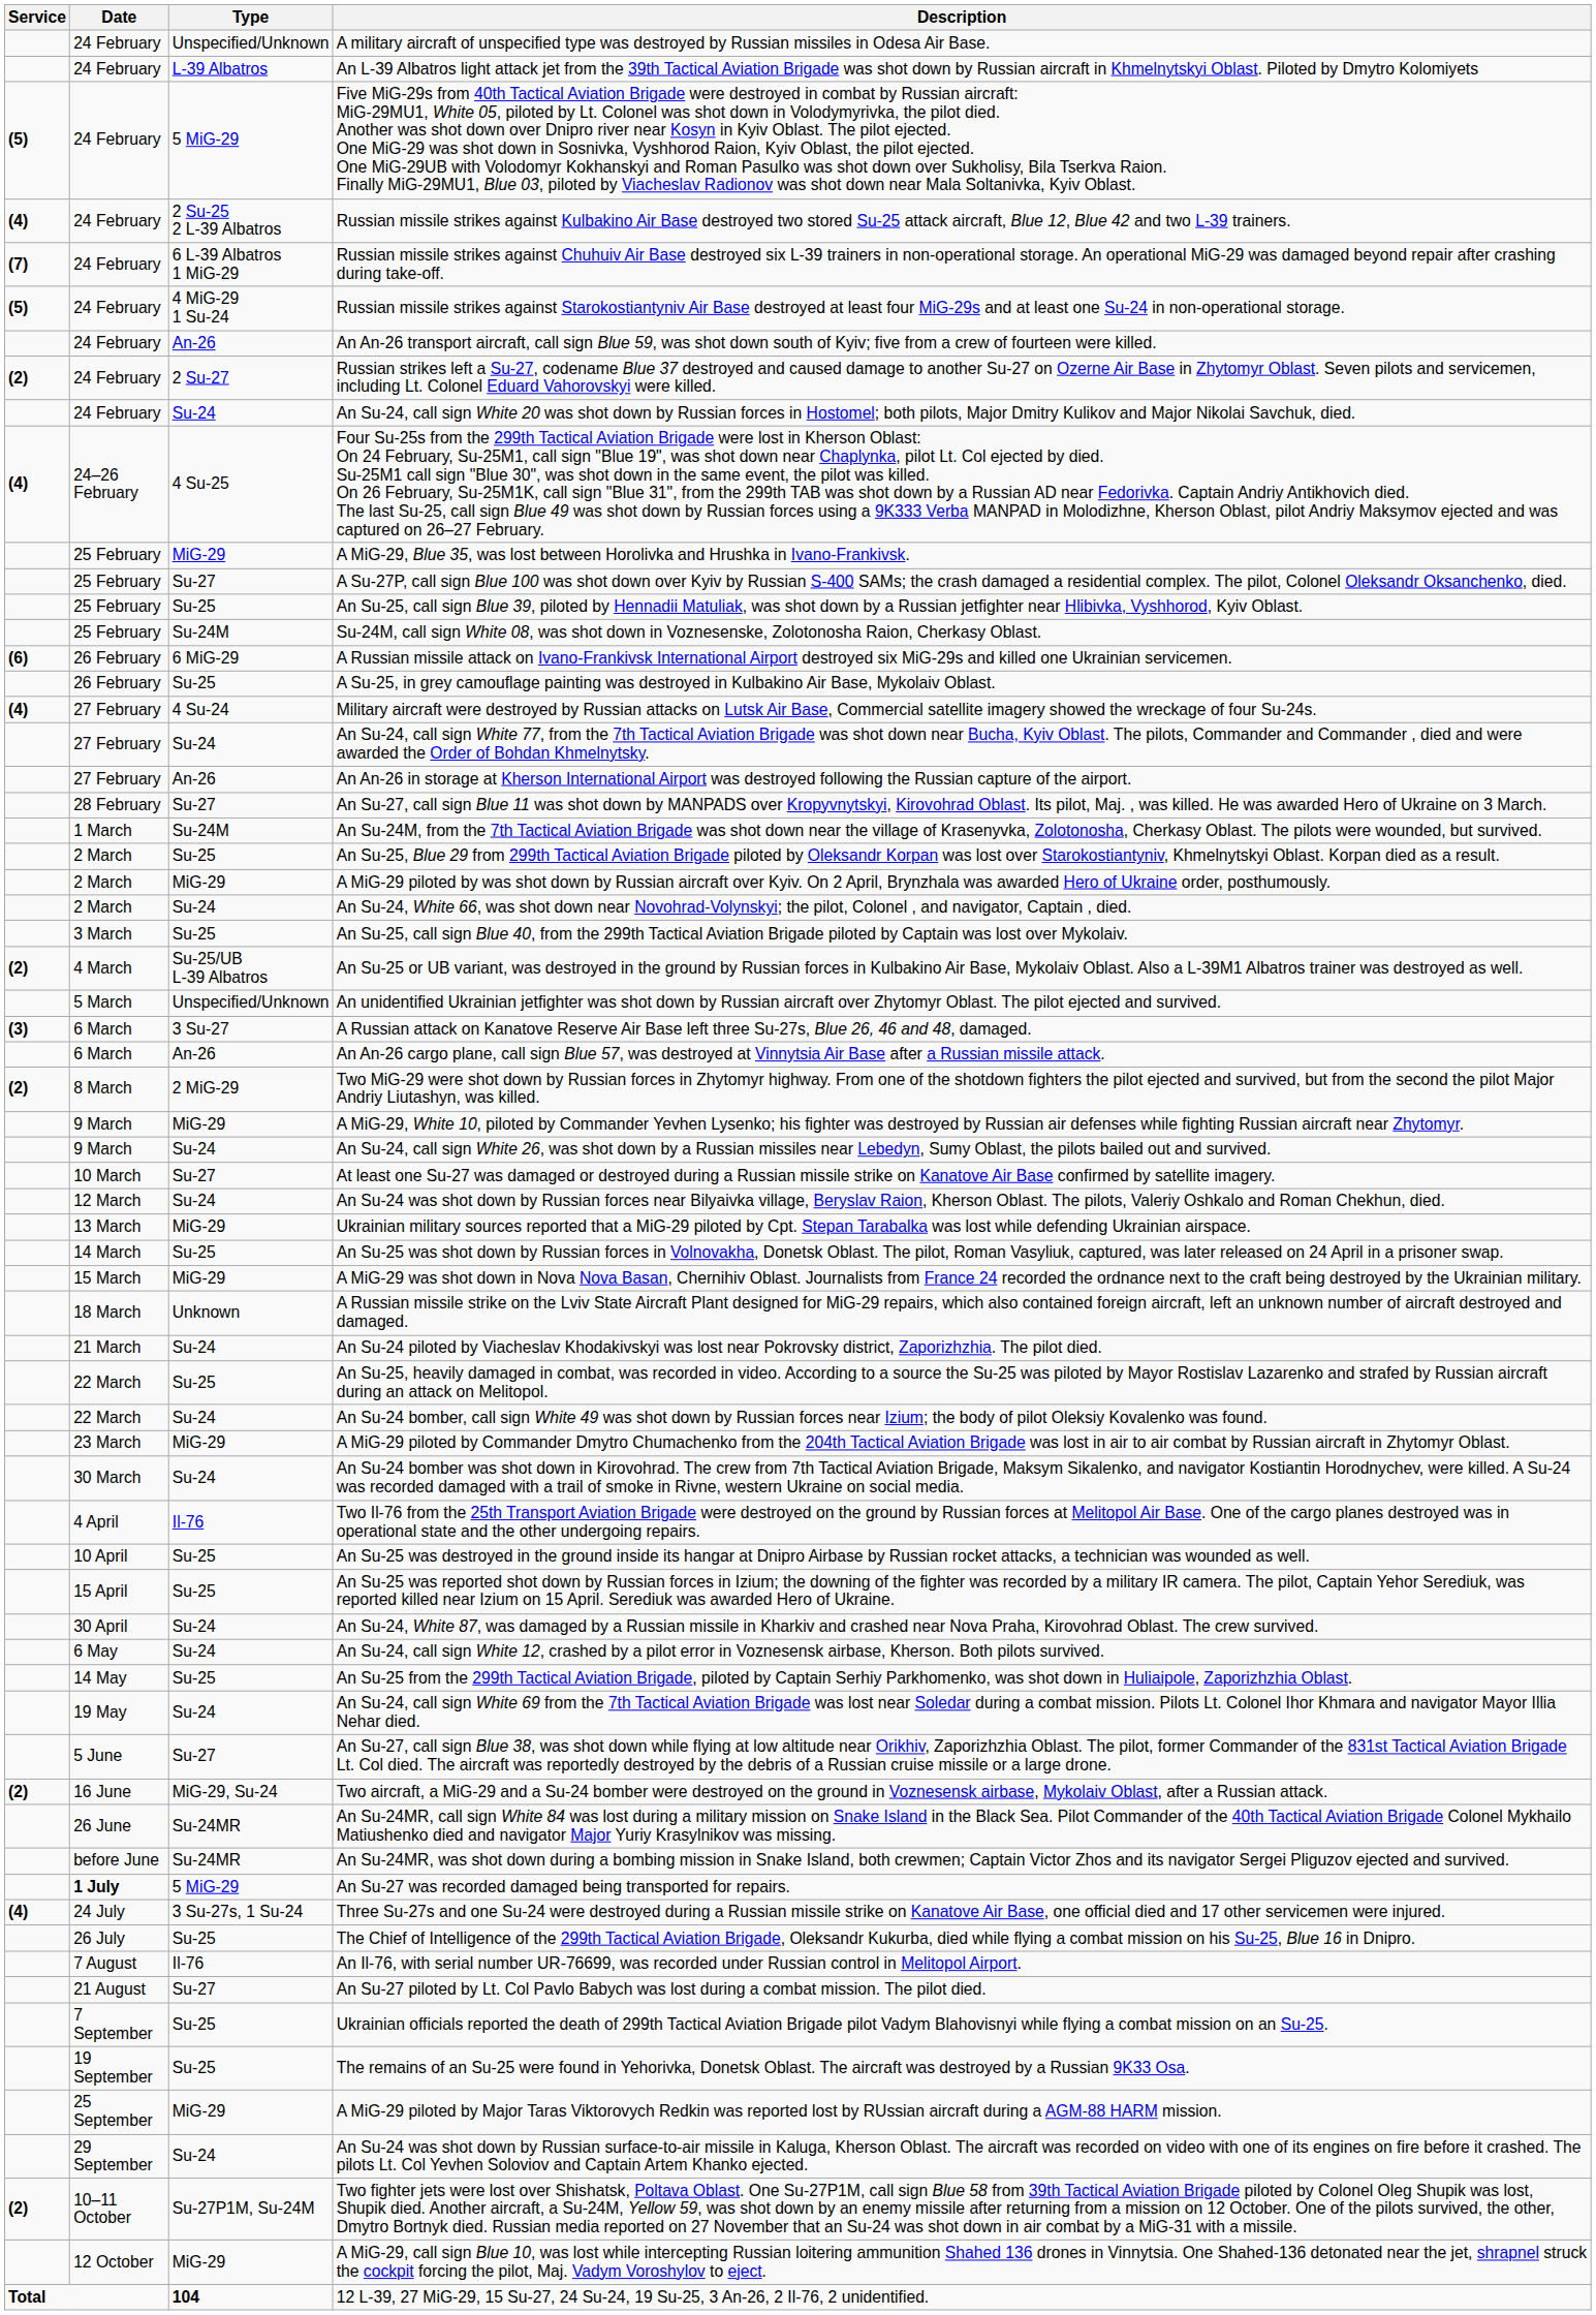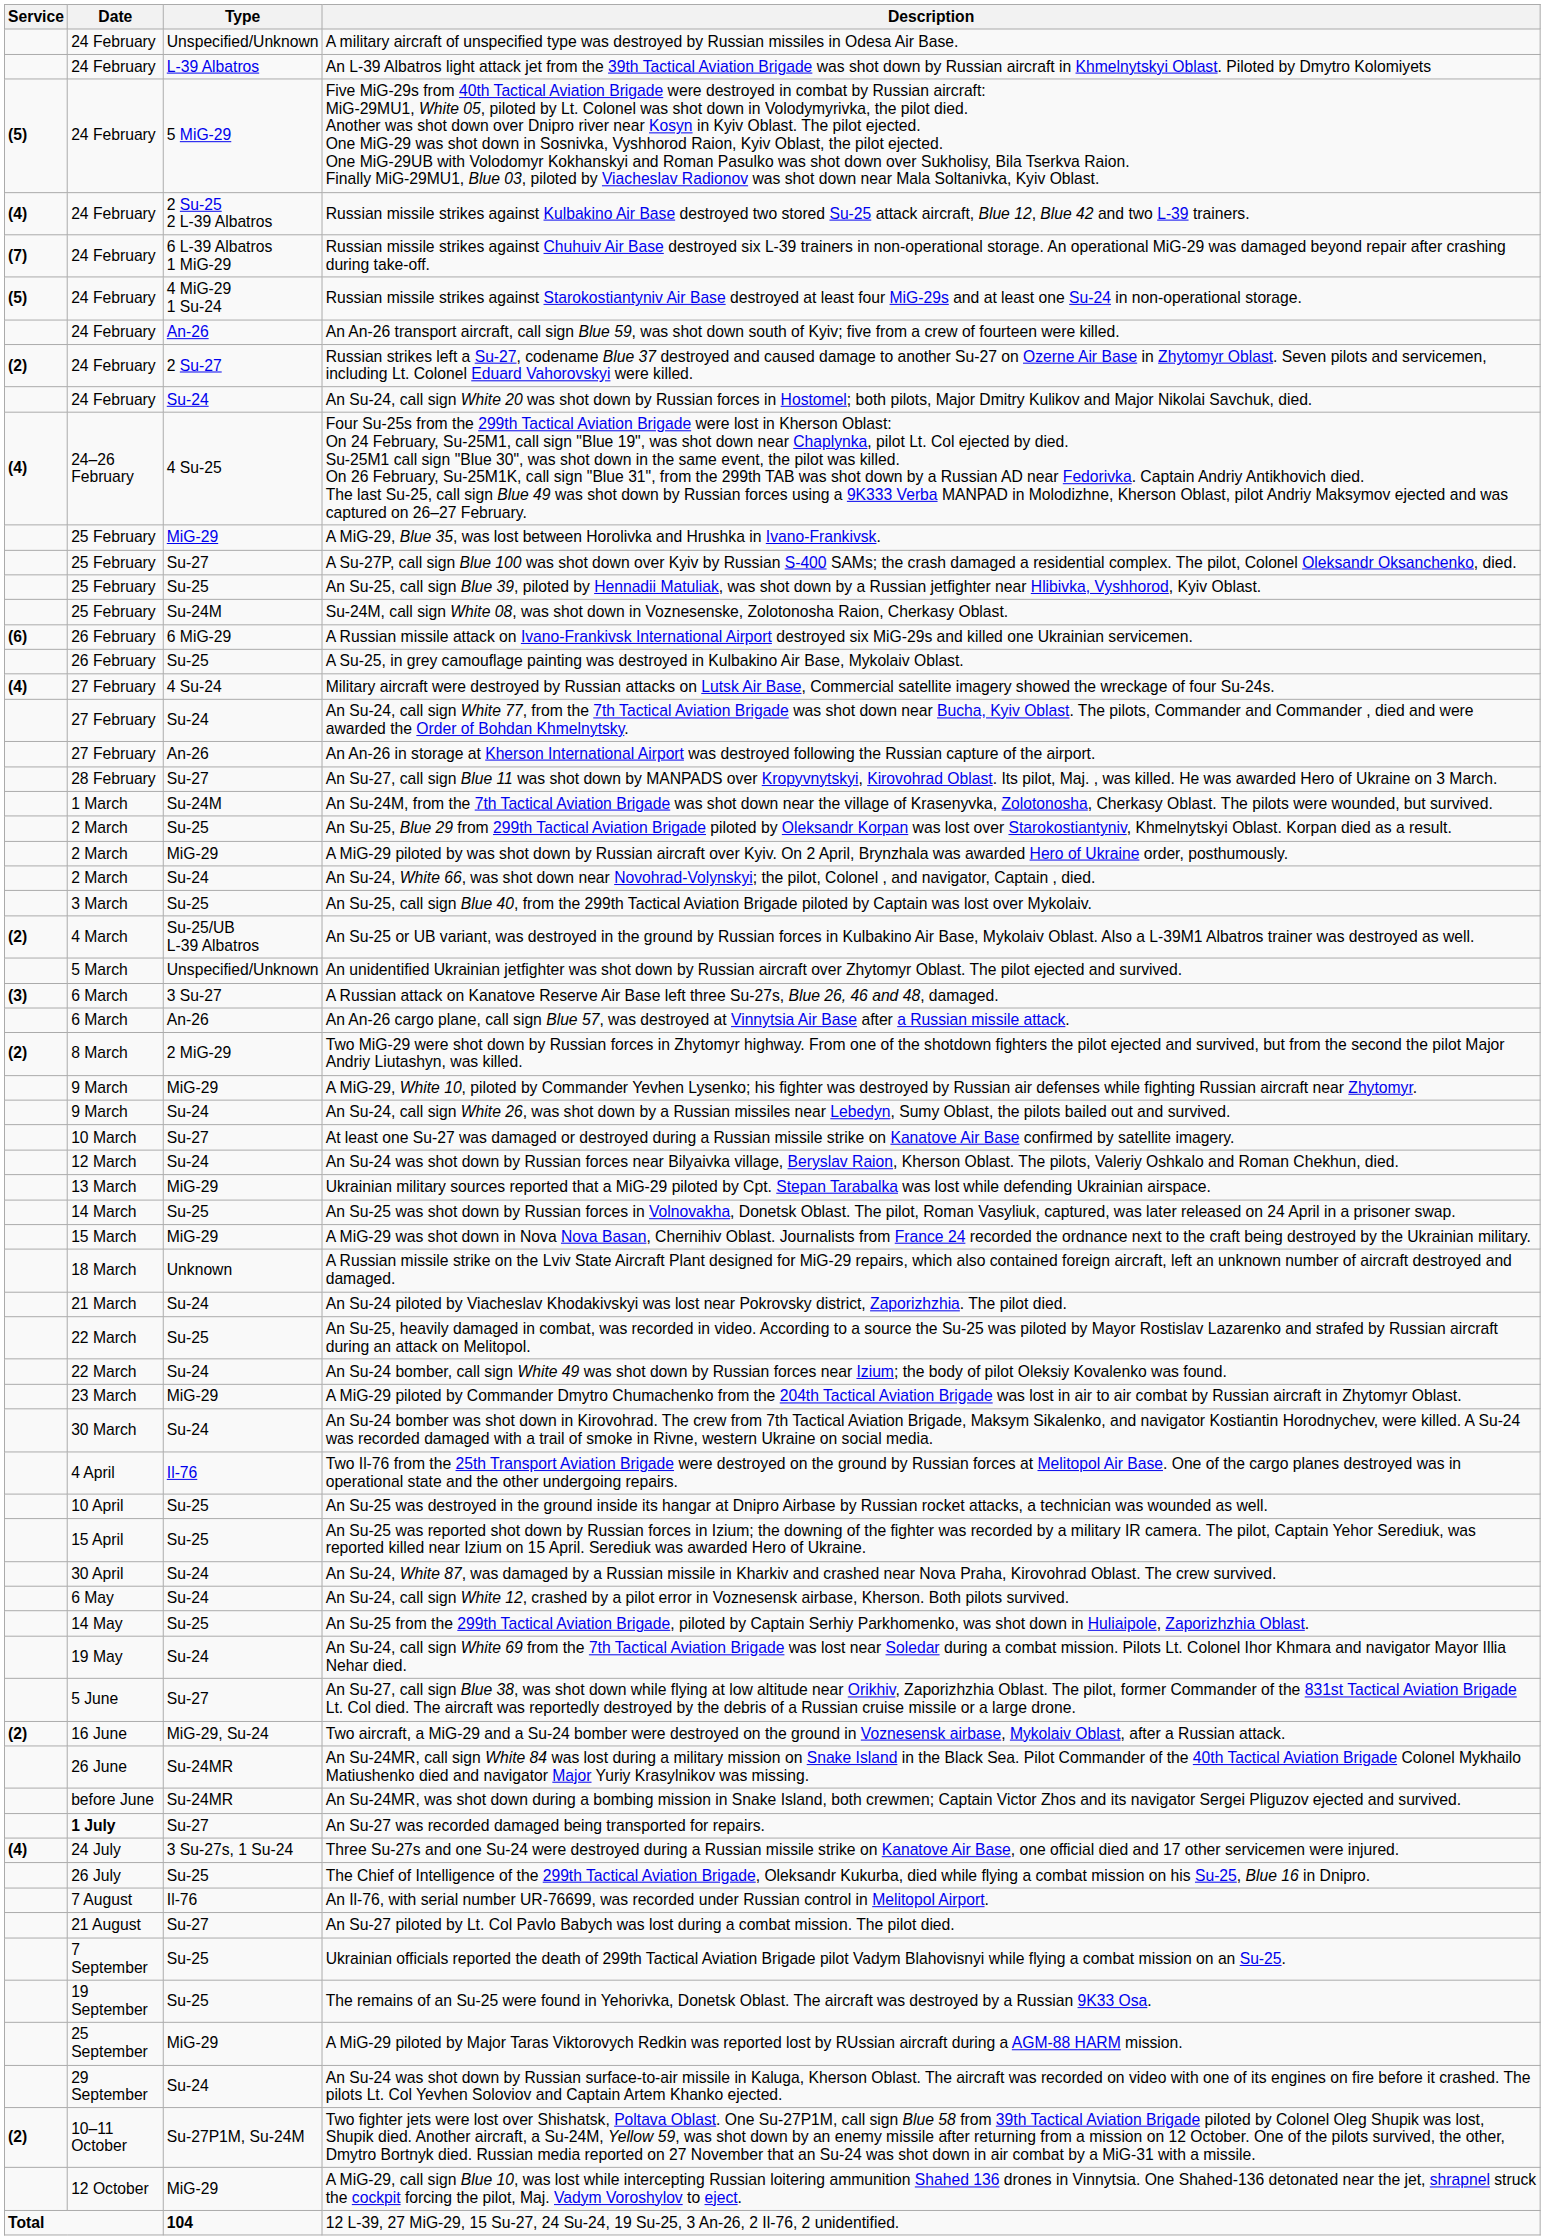An Su-27 was recorded damaged being transported for repairs. | Type: 5 MiG-29 -> Su-27
